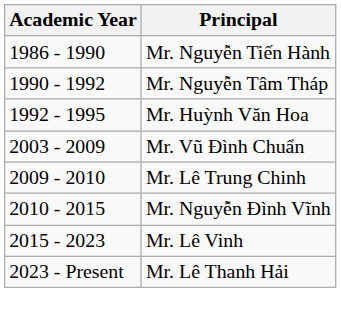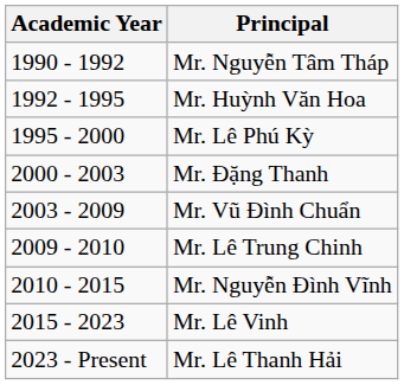- row: 1986 - 1990 | Mr. Nguyễn Tiến Hành
+ row: 1995 - 2000 | Mr. Lê Phú Kỳ
+ row: 2000 - 2003 | Mr. Đặng Thanh
